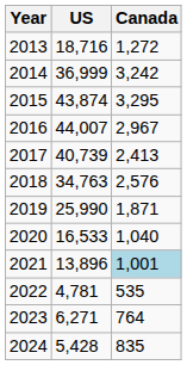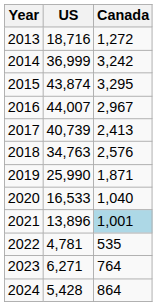2024 | Canada: 835 -> 864
